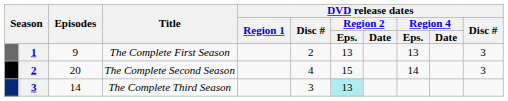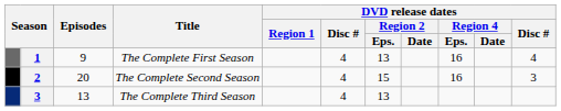The Complete First Season | column 6: 2 -> 4
The Complete First Season | DVD release dates / Region 4 / Eps.: 13 -> 16
The Complete First Season | column 11: 3 -> 4
The Complete Second Season | DVD release dates / Region 4 / Eps.: 14 -> 16
The Complete Third Season | Episodes: 14 -> 13
The Complete Third Season | column 6: 3 -> 4
The Complete Third Season | DVD release dates / Region 2 / Eps.: paleturquoise background -> no background
